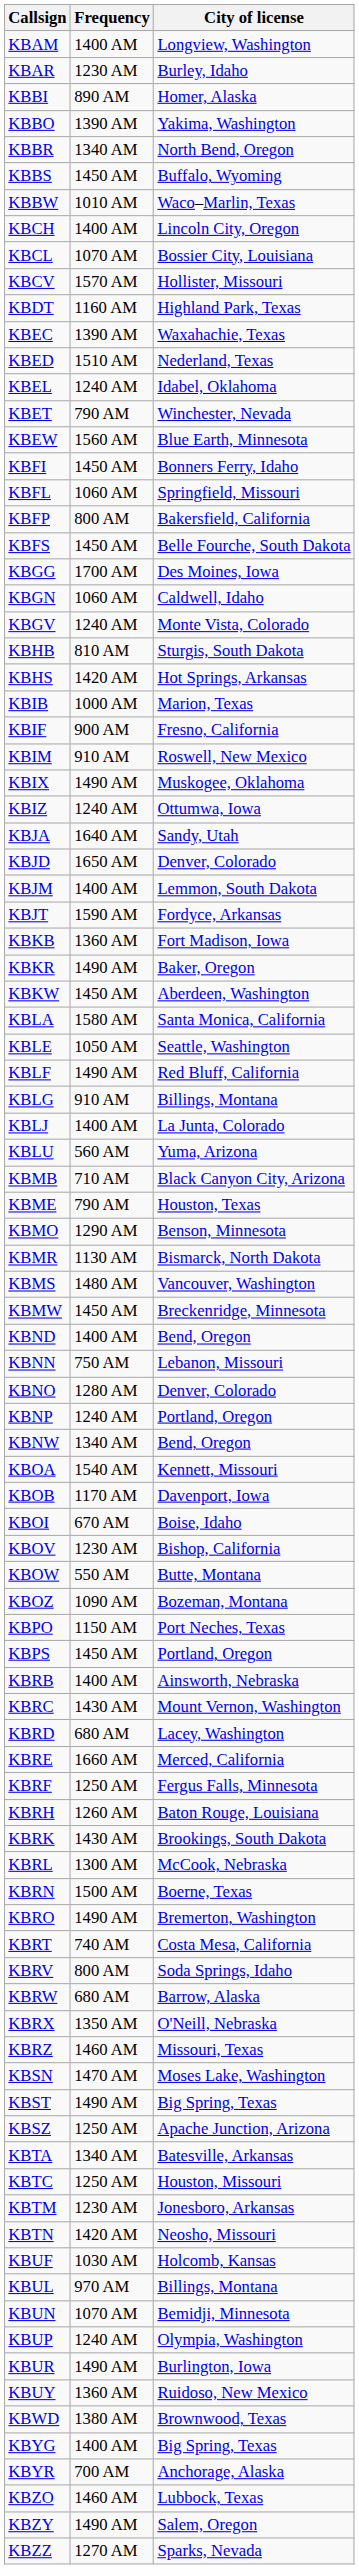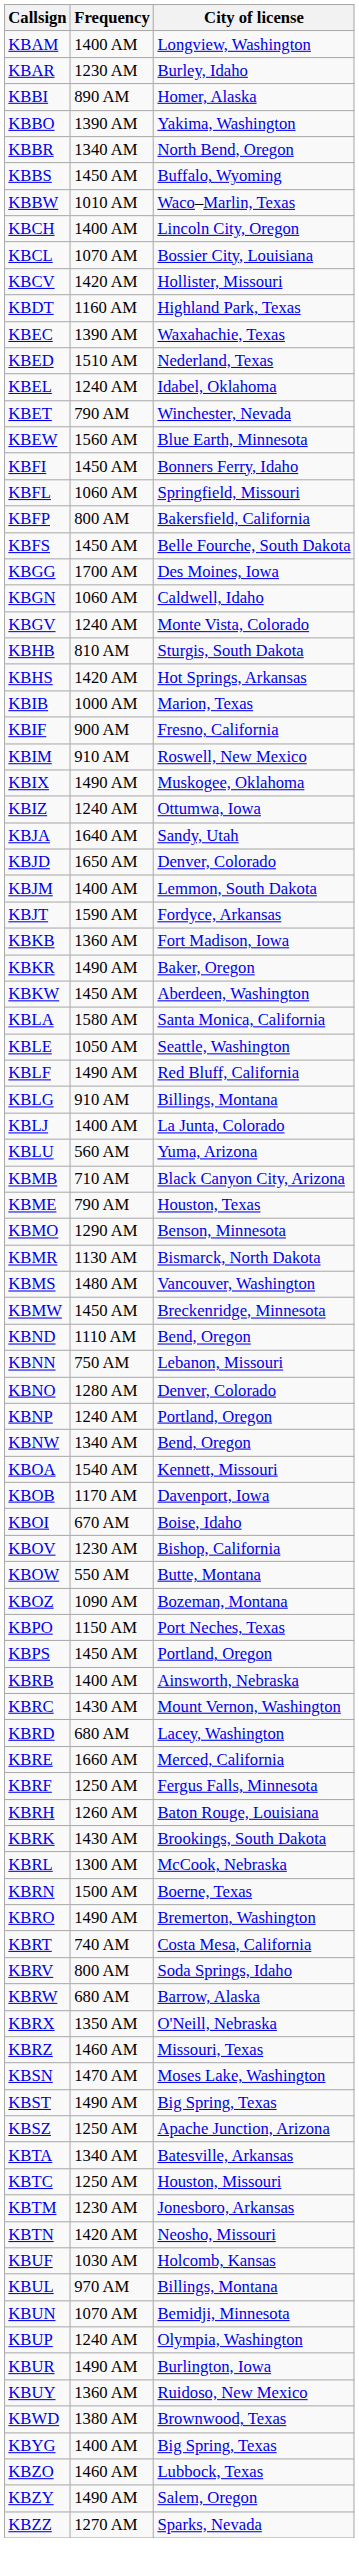KBCV | Frequency: 1570 AM -> 1420 AM
KBND | Frequency: 1400 AM -> 1110 AM
- row: KBYR | 700 AM | Anchorage, Alaska
